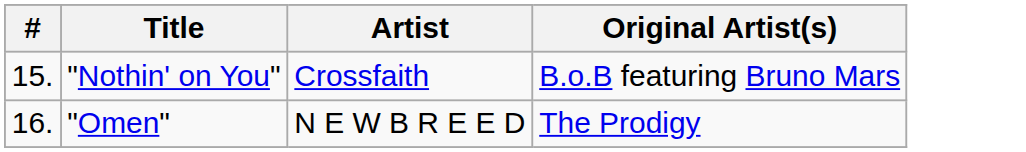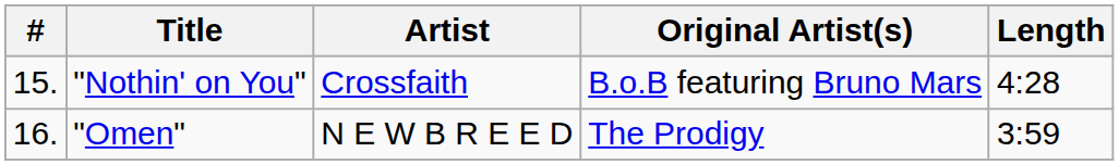+ column: Length | 4:28 | 3:59
